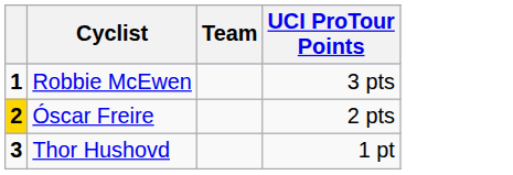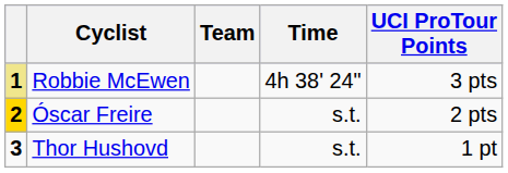+ column: Time | 4h 38' 24" | s.t. | s.t.
Robbie McEwen | column 1: no background -> khaki background
